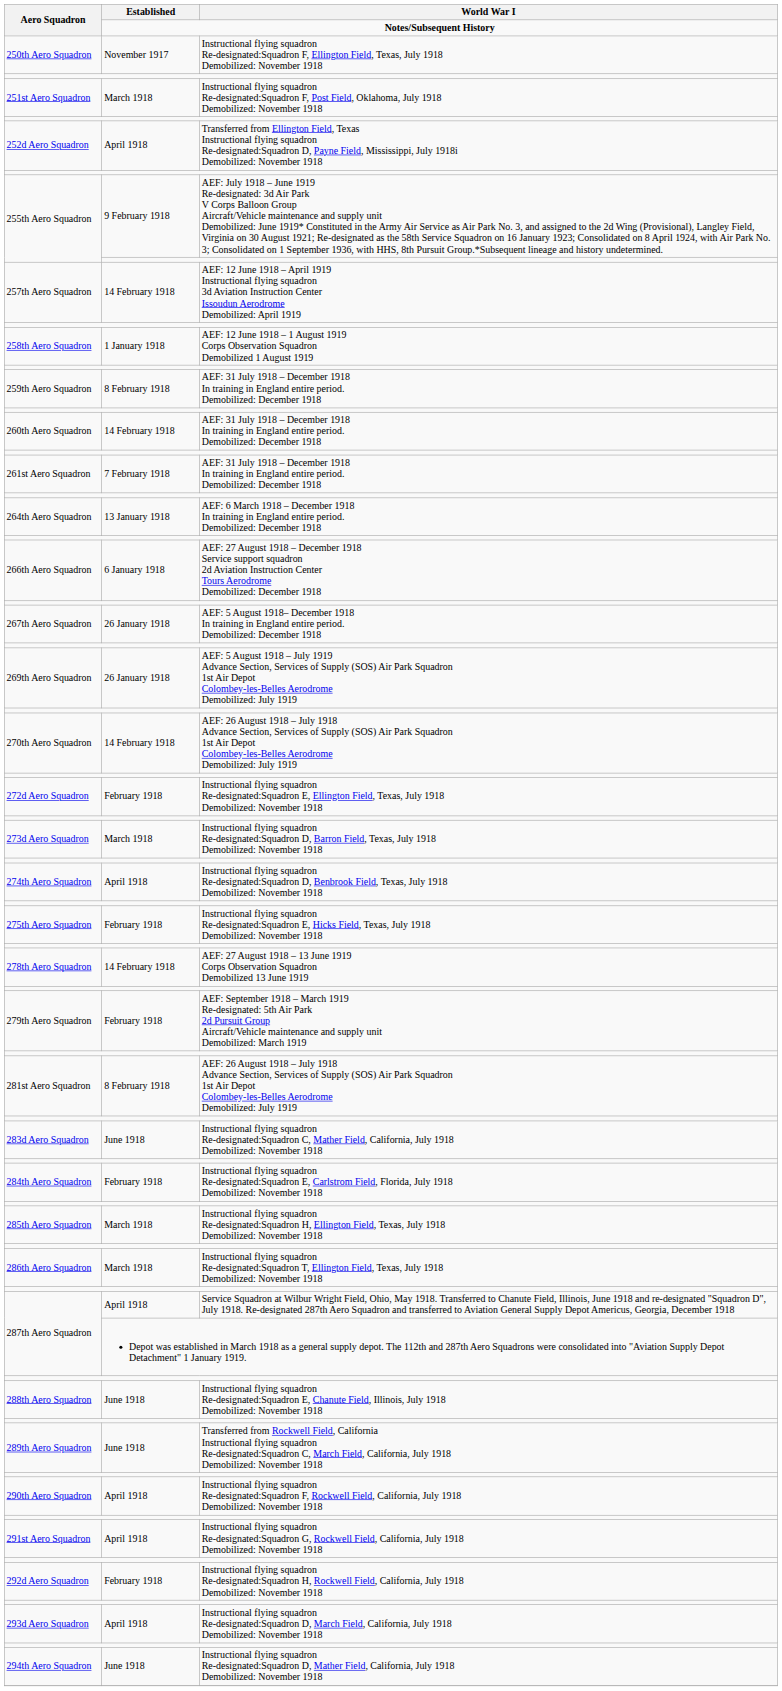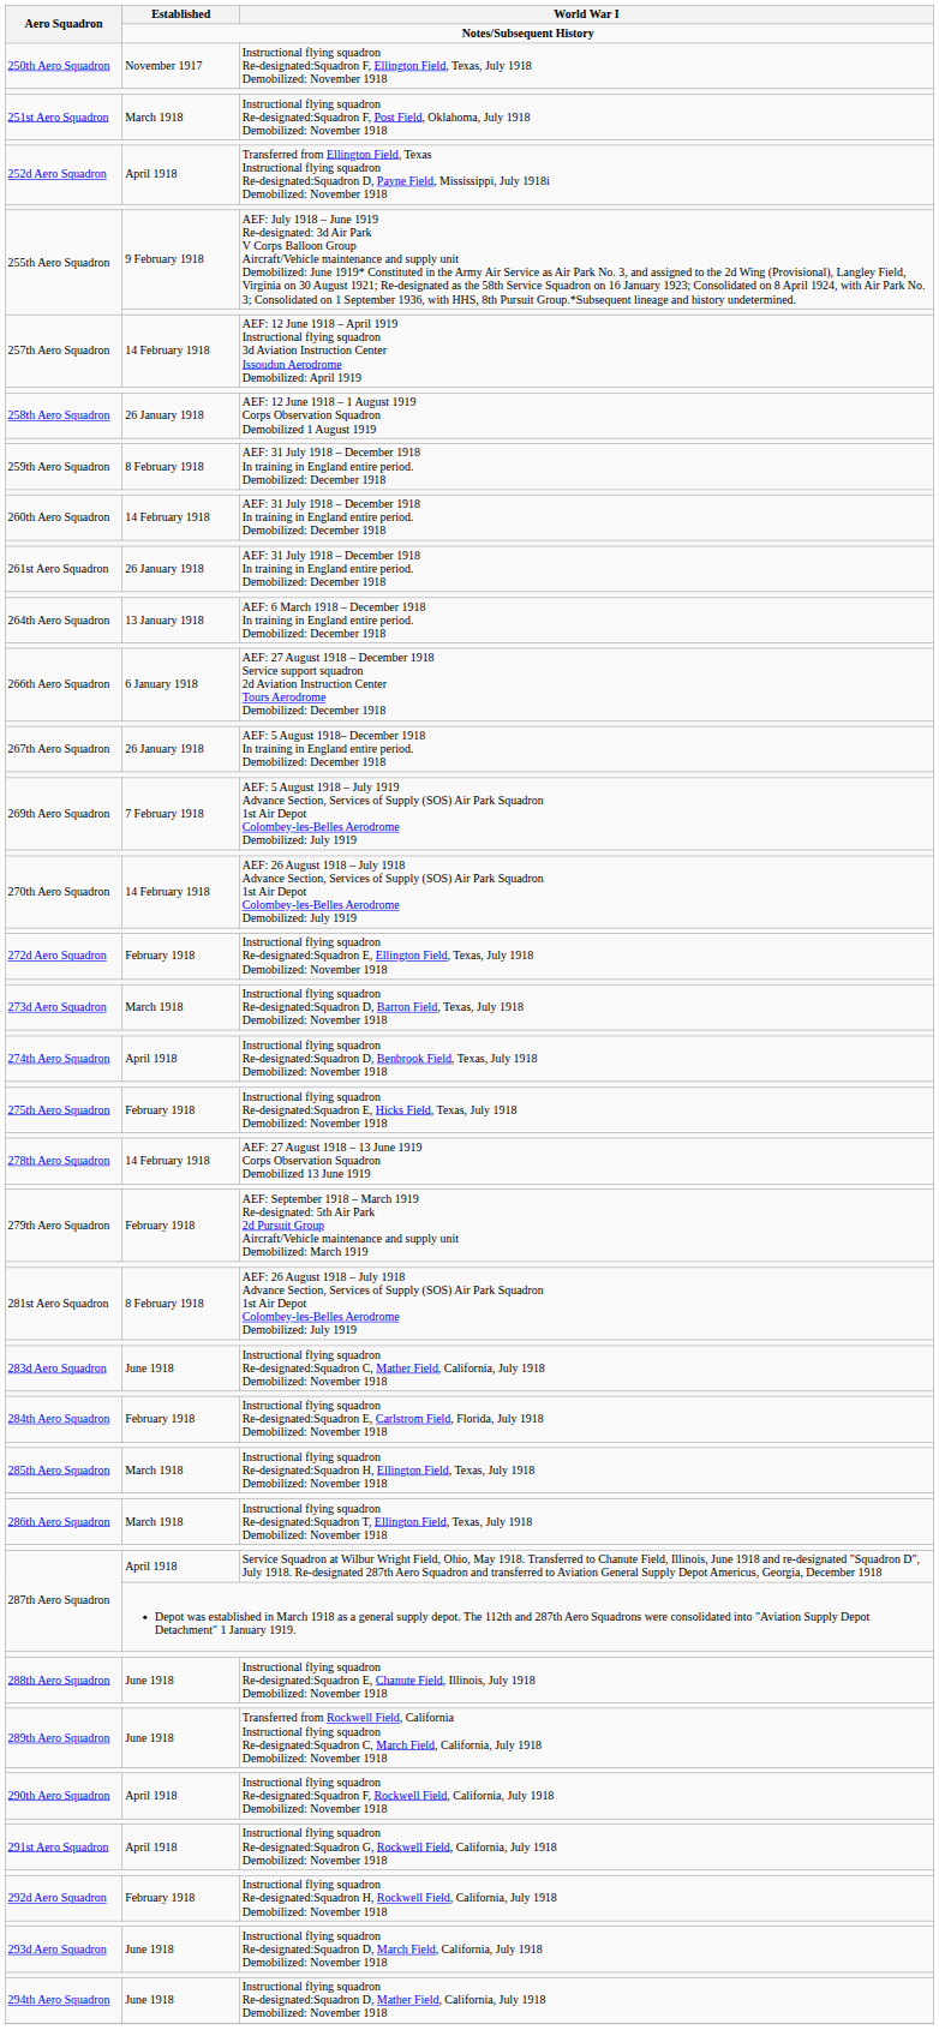258th Aero Squadron | Established: 1 January 1918 -> 26 January 1918
261st Aero Squadron | Established: 7 February 1918 -> 26 January 1918
269th Aero Squadron | Established: 26 January 1918 -> 7 February 1918
293d Aero Squadron | Established: April 1918 -> June 1918
